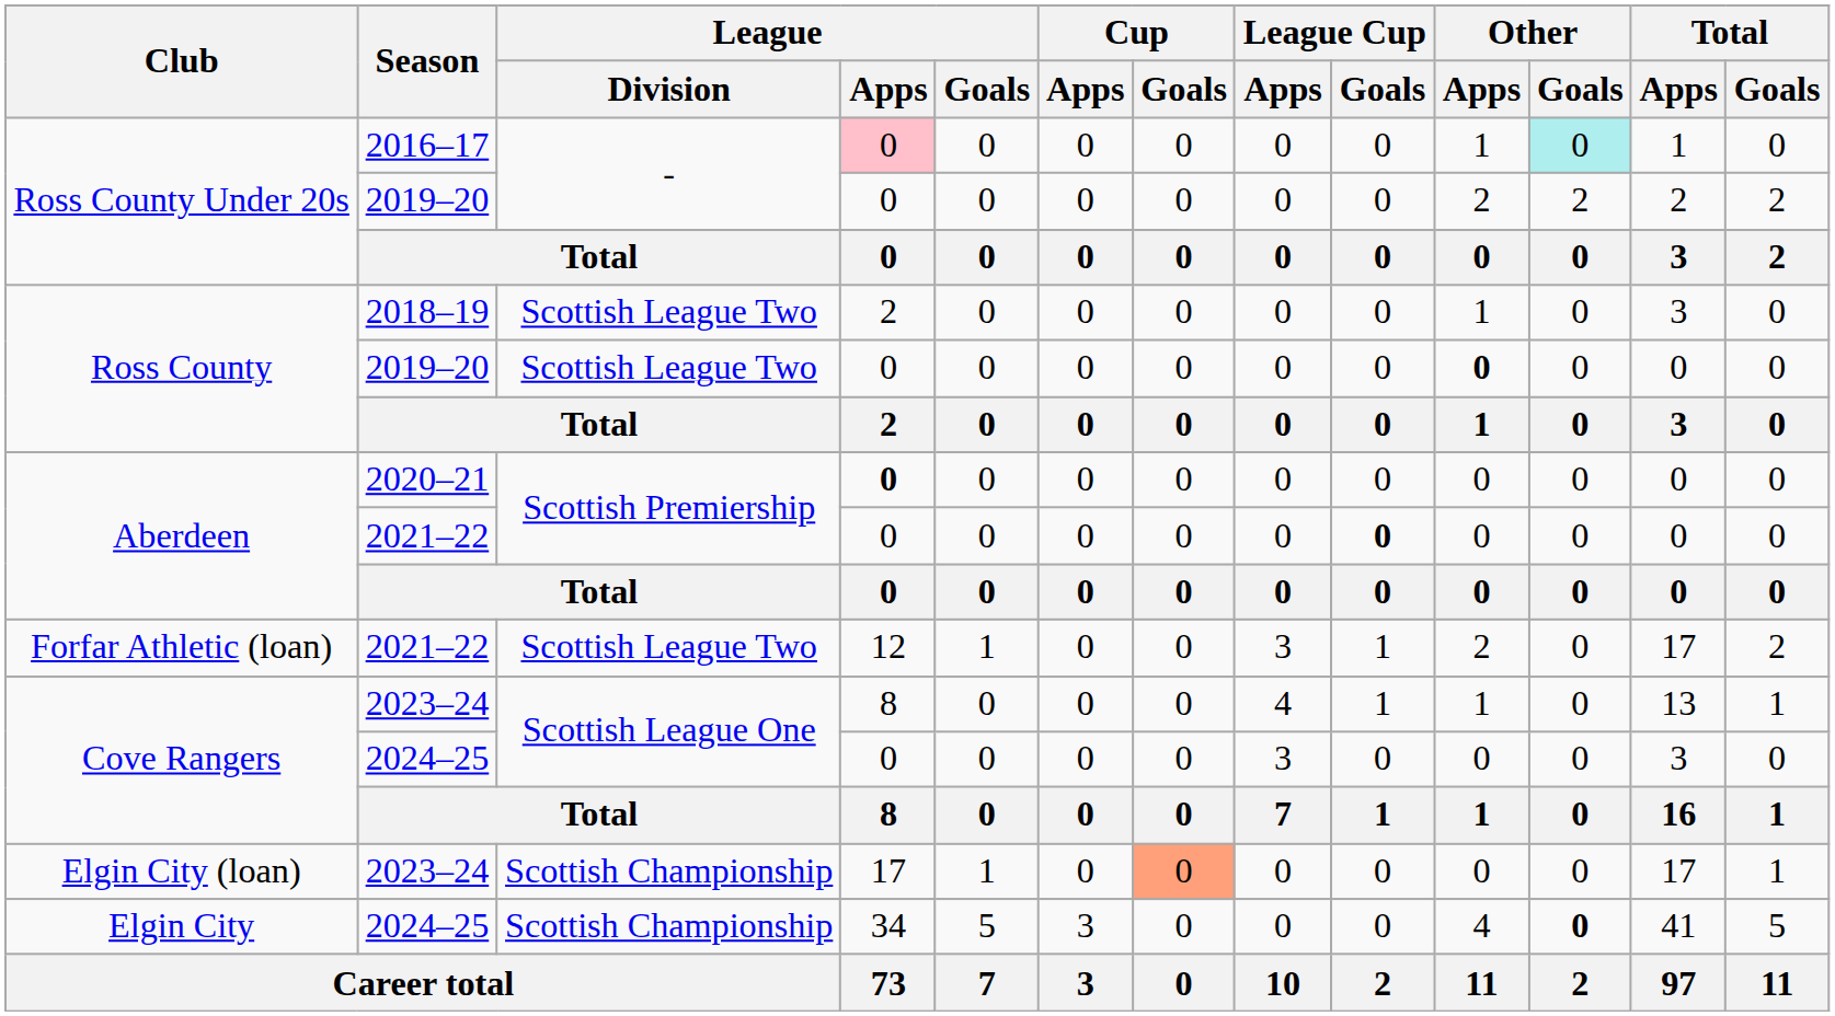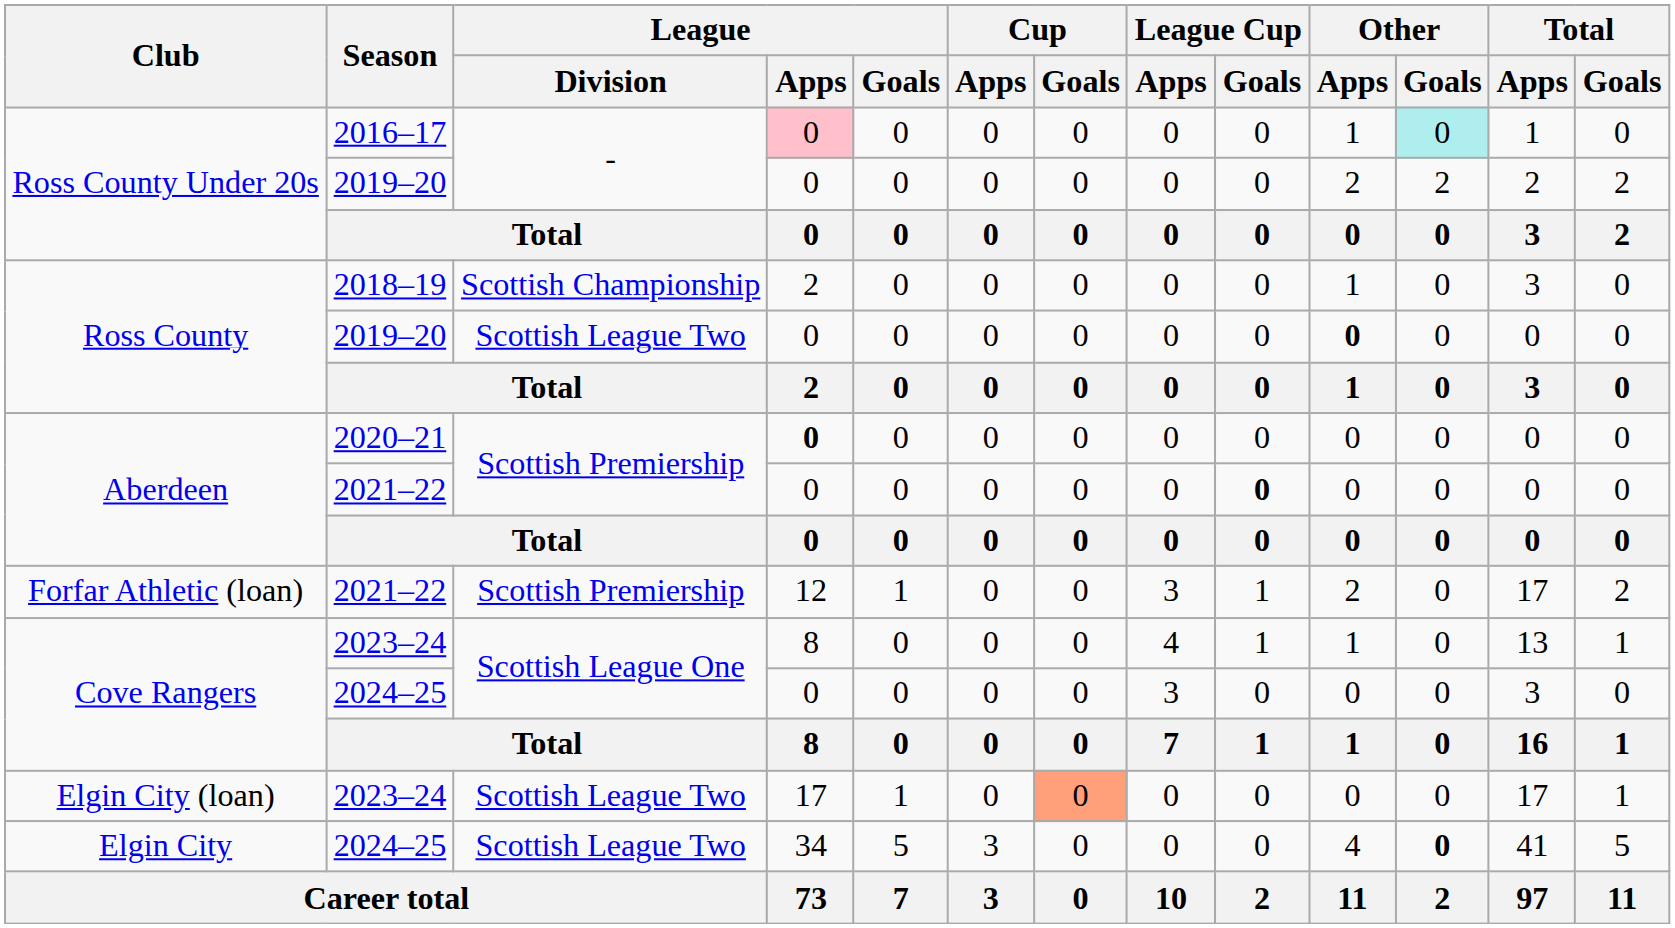Ross County / 2018–19 | League / Division: Scottish League Two -> Scottish Championship
Forfar Athletic (loan) | League / Division: Scottish League Two -> Scottish Premiership
Elgin City (loan) | League / Division: Scottish Championship -> Scottish League Two
Elgin City | League / Division: Scottish Championship -> Scottish League Two
